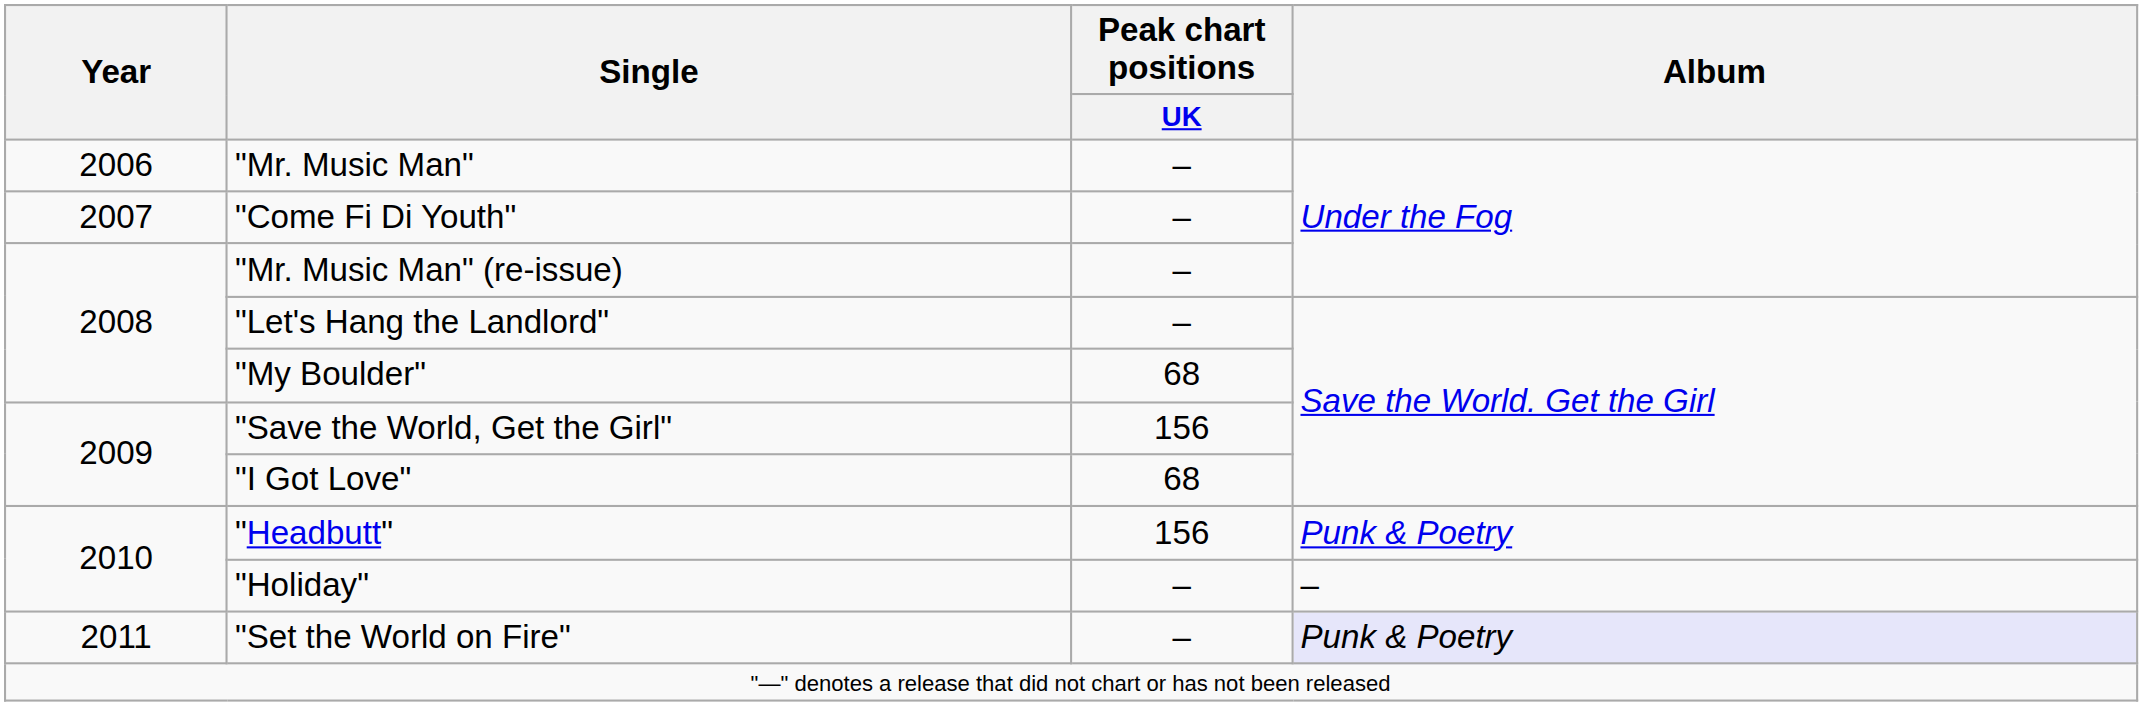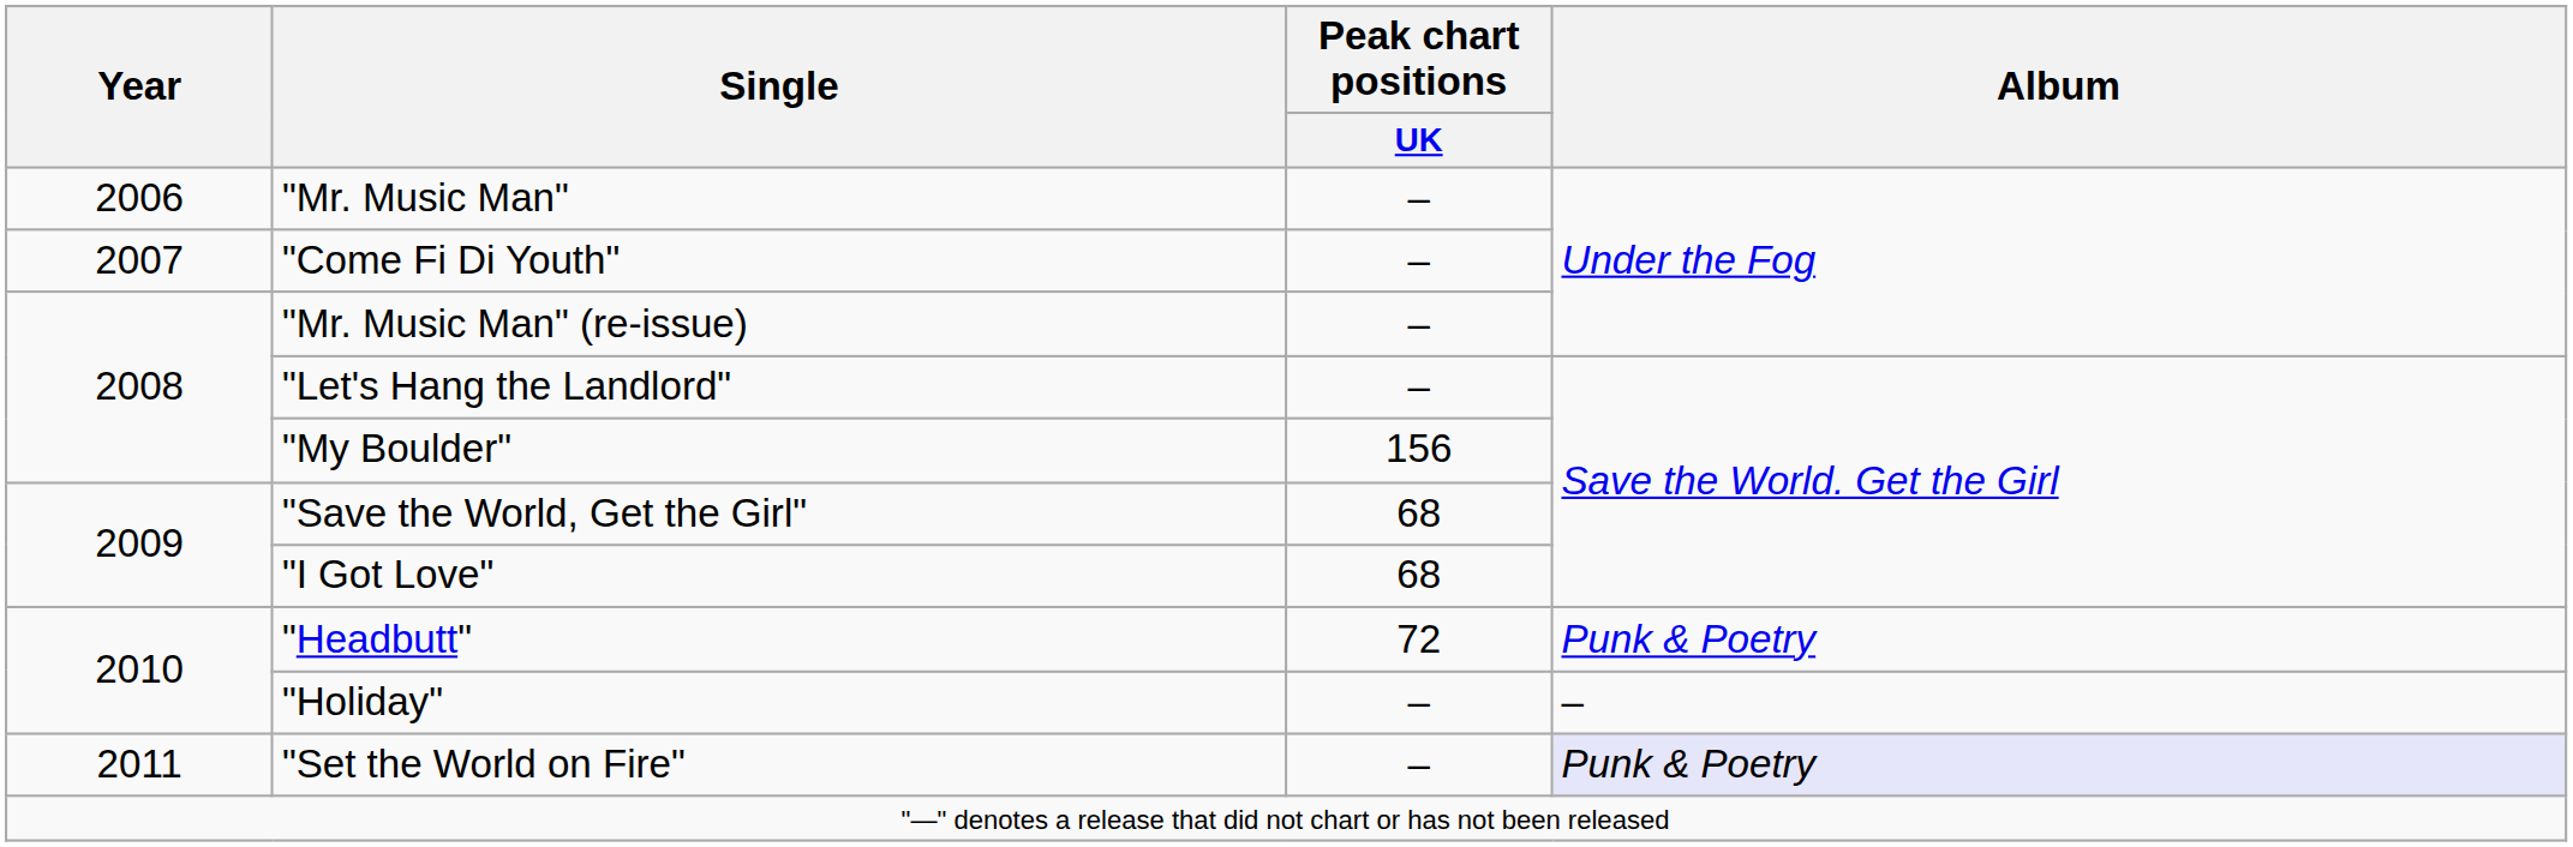"My Boulder" | Peak chart positions / UK: 68 -> 156
"Save the World, Get the Girl" | Peak chart positions / UK: 156 -> 68
"Headbutt" | Peak chart positions / UK: 156 -> 72
